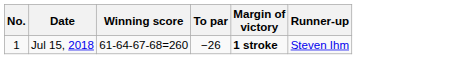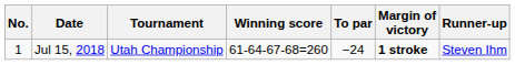+ column: Tournament | Utah Championship
Jul 15, 2018 | To par: −26 -> −24
